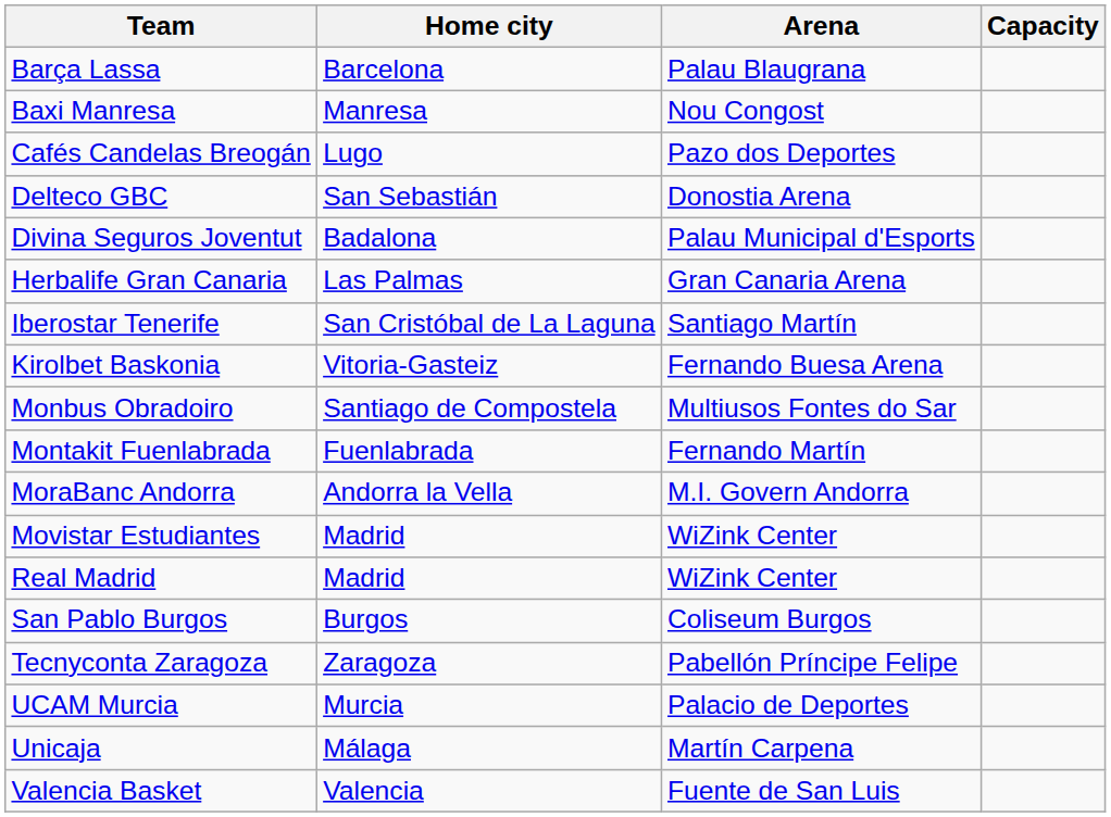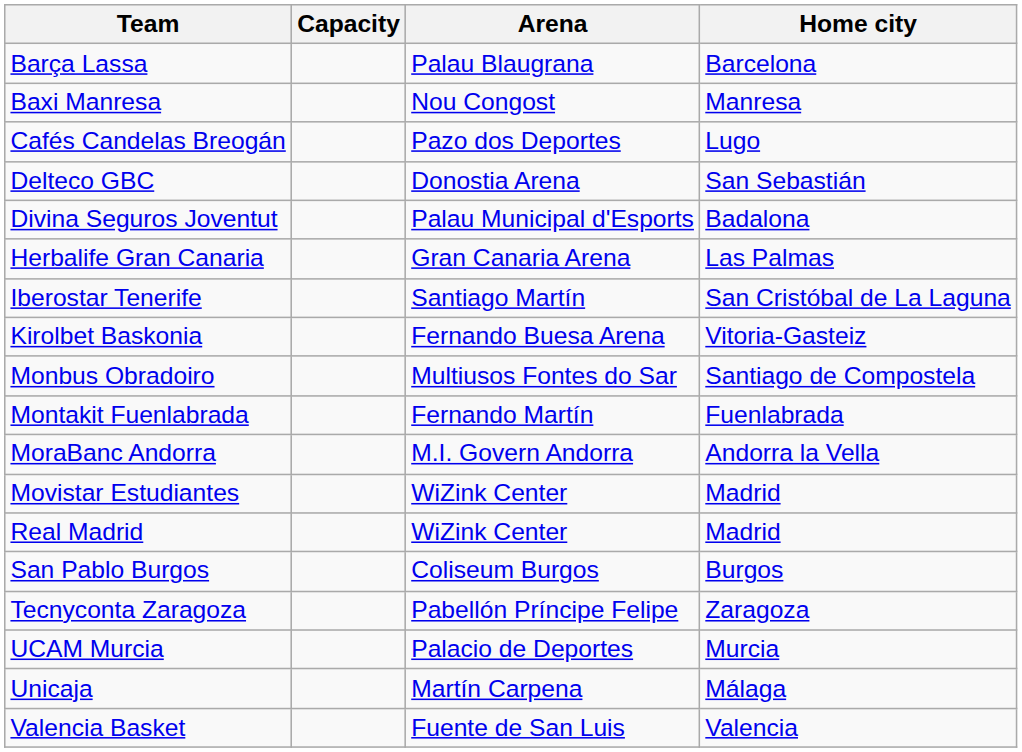columns swapped: Home city <-> Capacity
